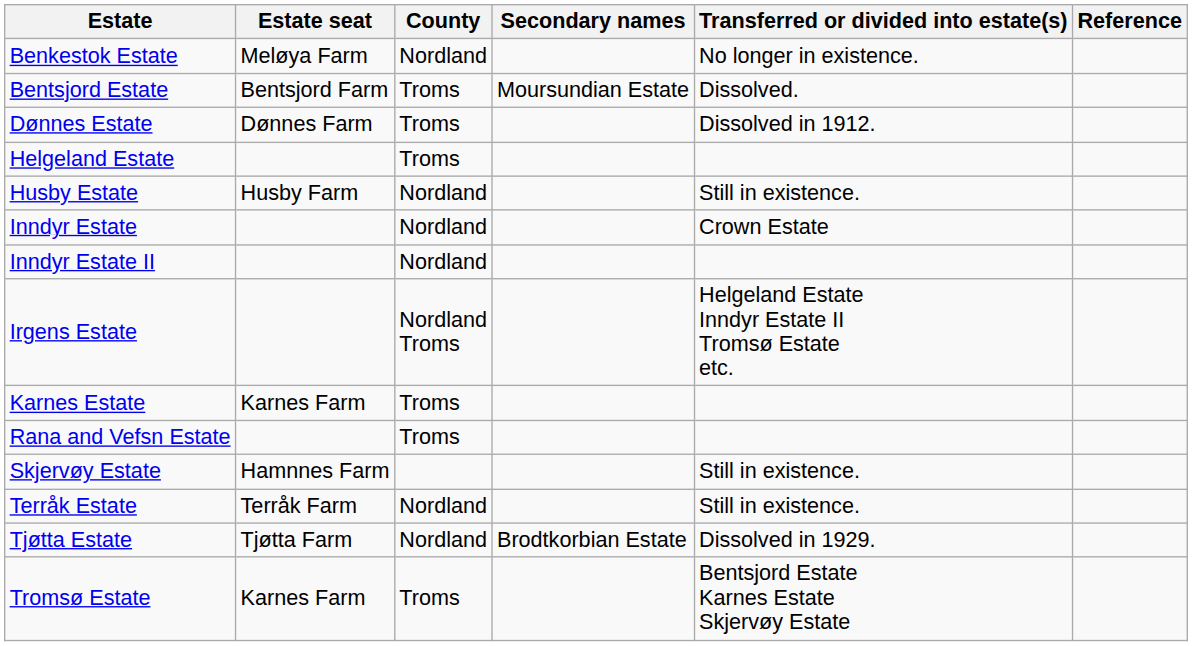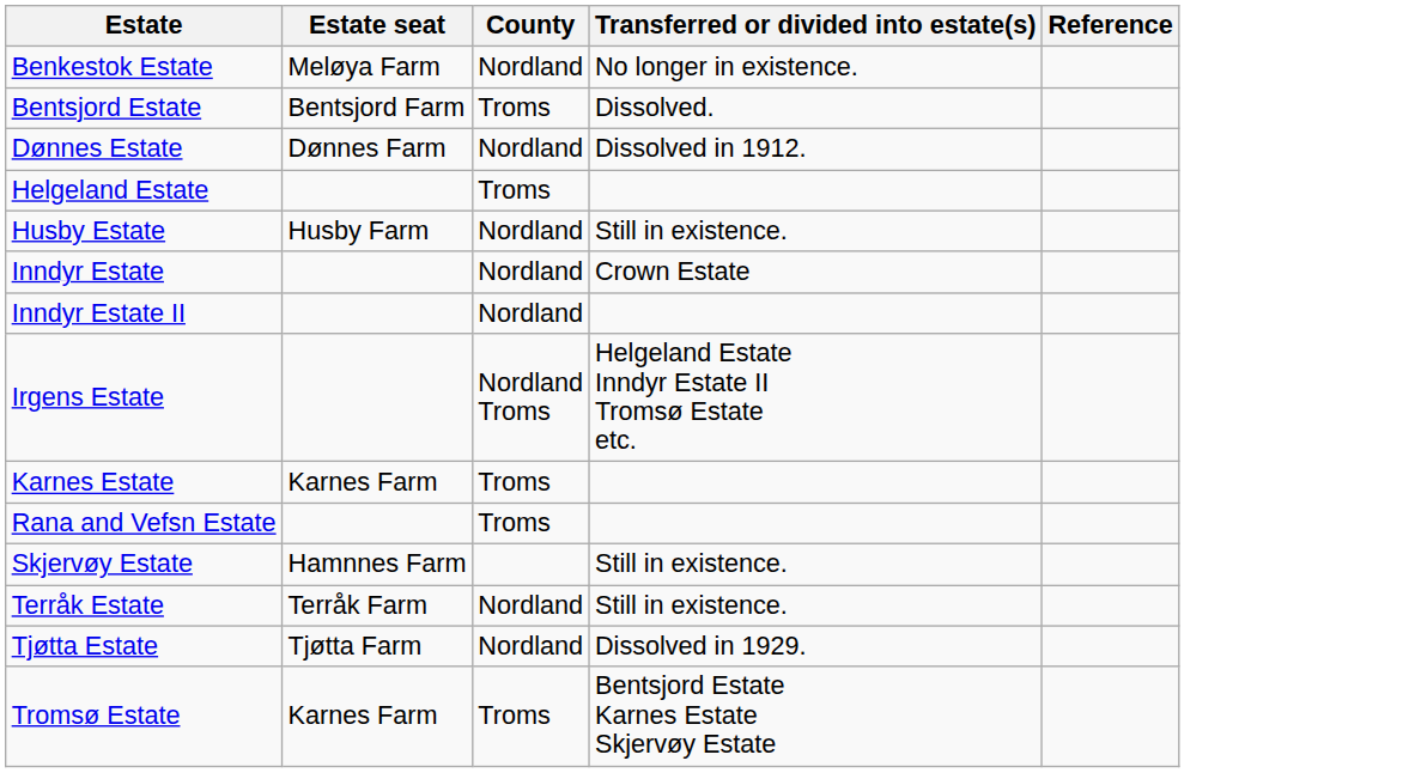- column: Secondary names | Moursundian Estate | Brodtkorbian Estate
Dønnes Estate | County: Troms -> Nordland
